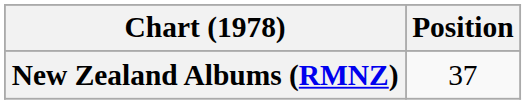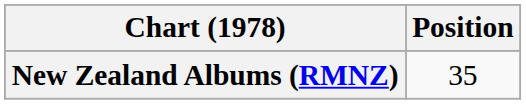New Zealand Albums (RMNZ) | Position: 37 -> 35
